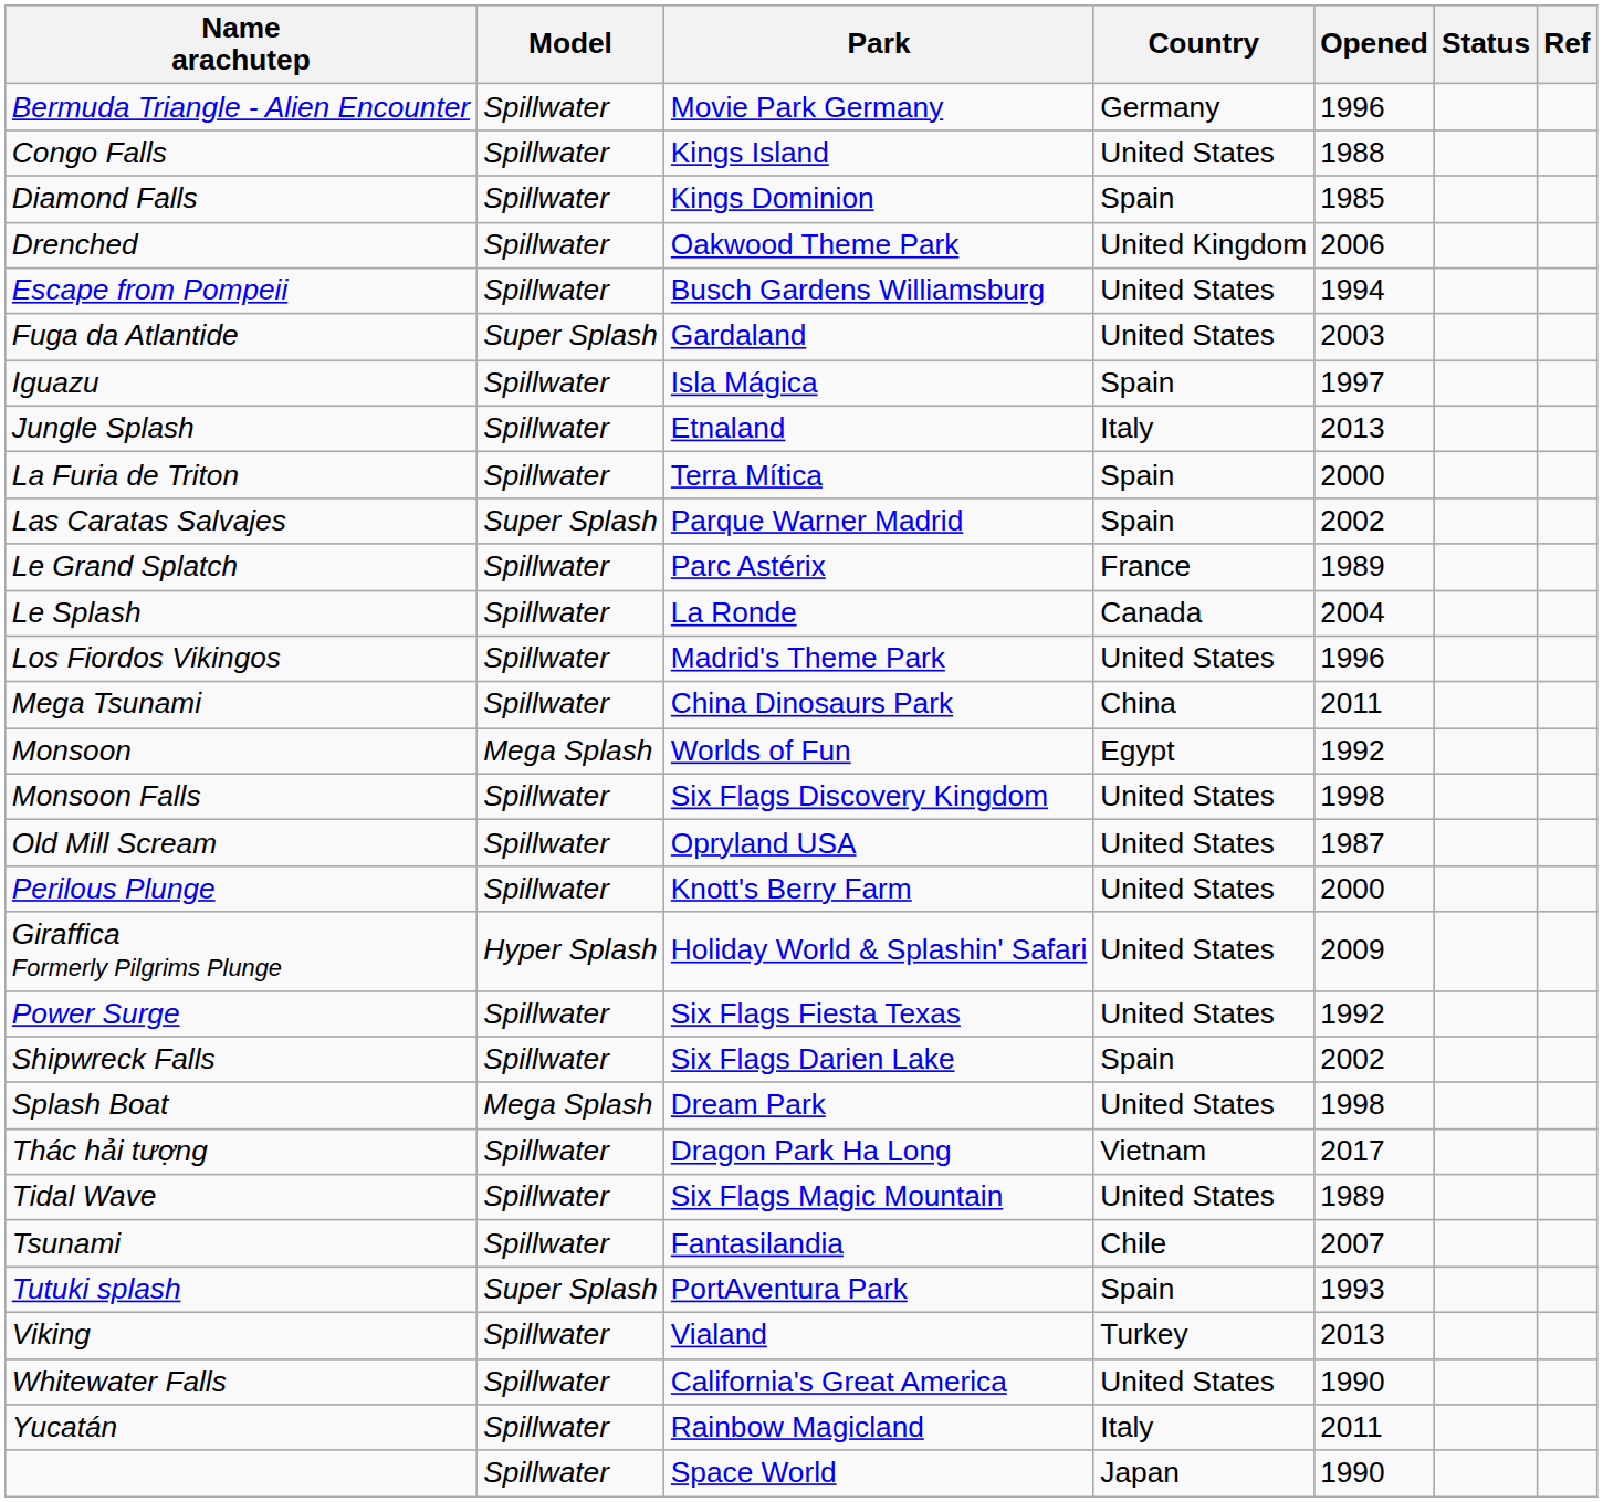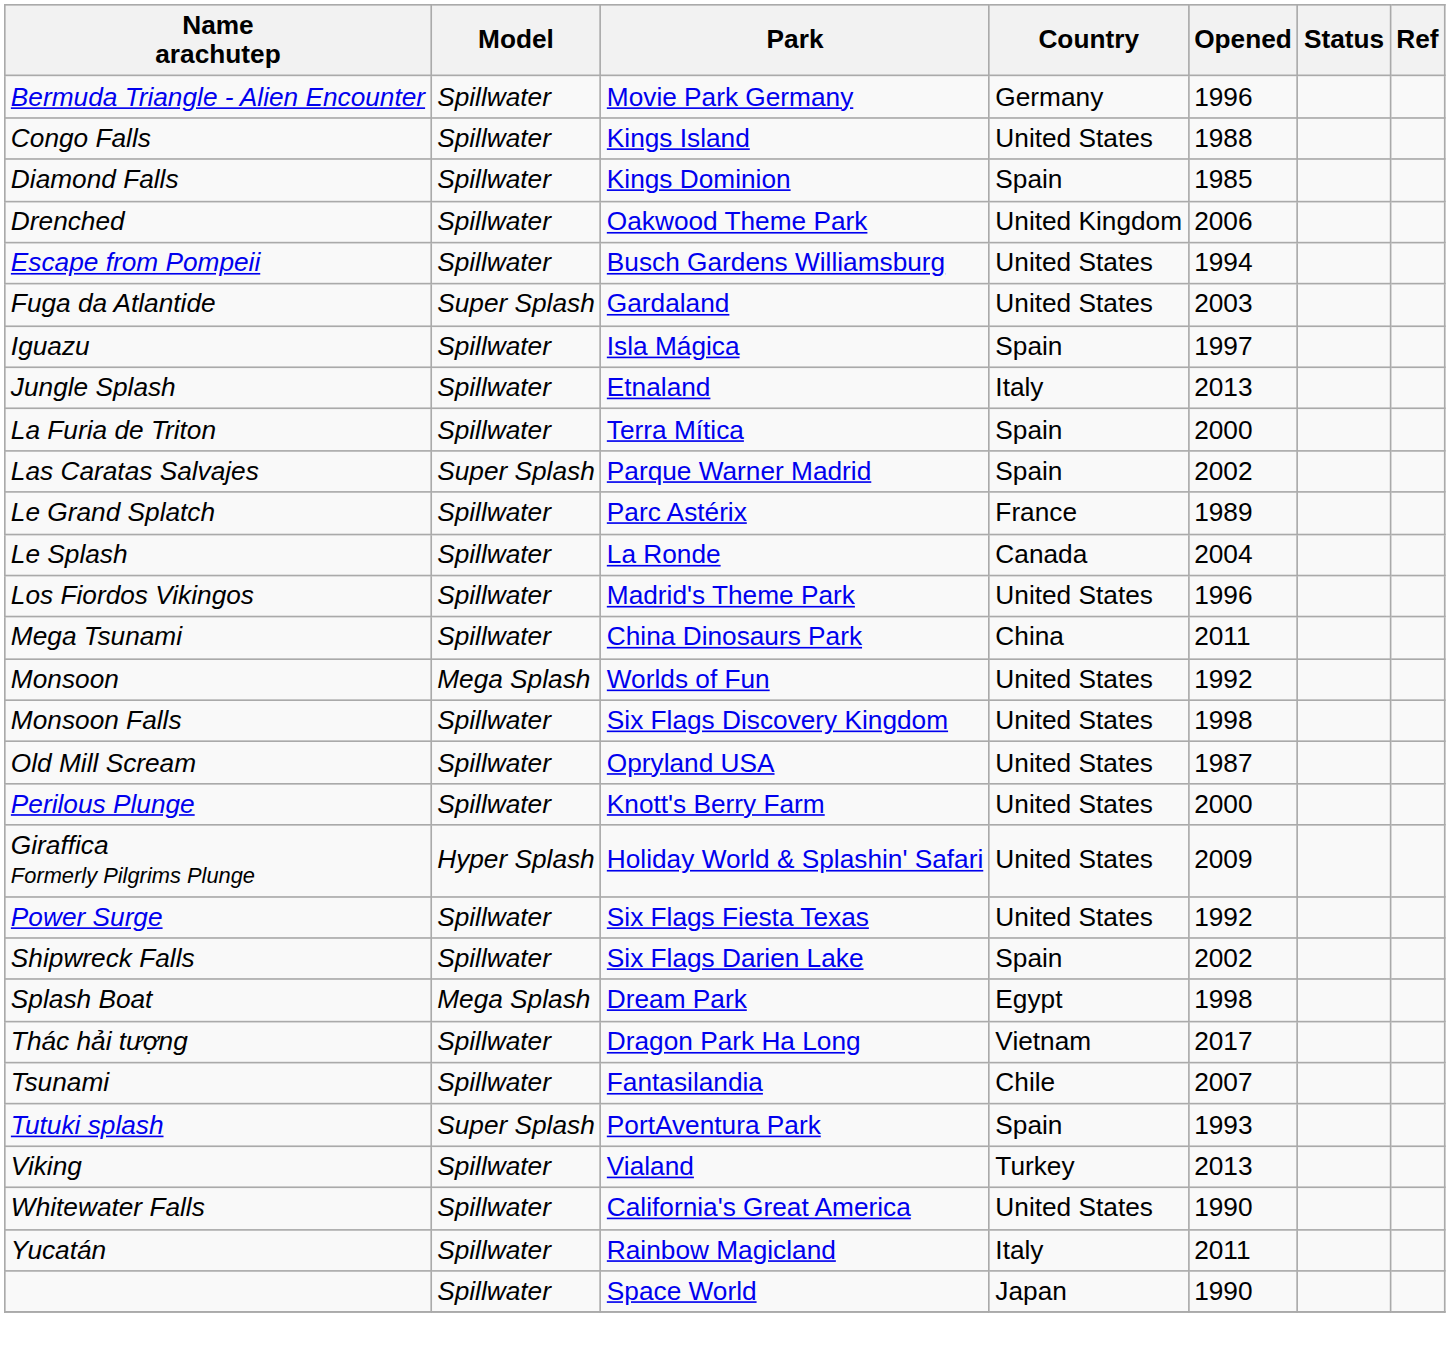Monsoon | Country: Egypt -> United States
Splash Boat | Country: United States -> Egypt
- row: Tidal Wave | Spillwater | Six Flags Magic Mountain | United States | 1989
